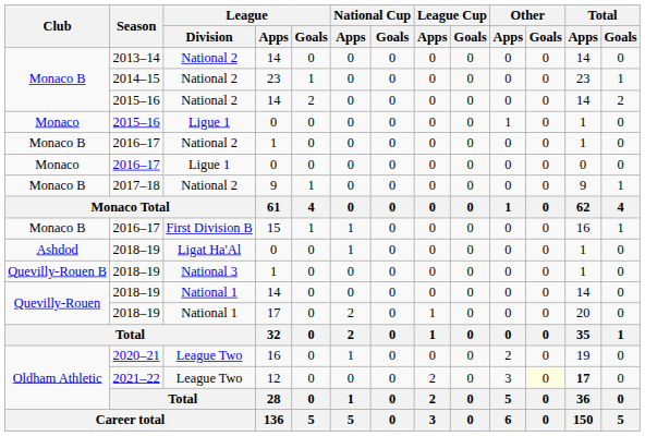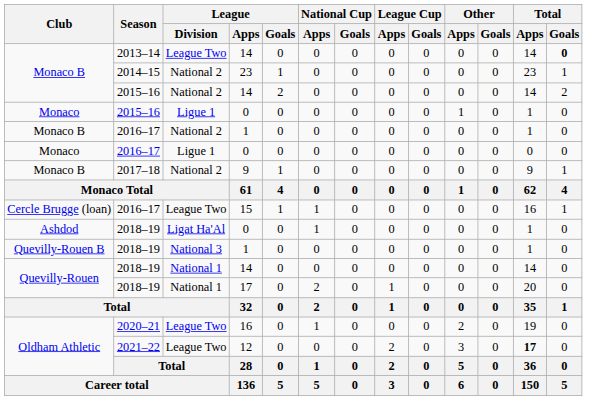2013–14 / 14 | League / Division: National 2 -> League Two
2013–14 / 14 | Total / Goals: normal -> bold
15 | Club: Monaco B -> Cercle Brugge (loan)
15 | League / Division: First Division B -> League Two
12 | Other / Goals: lightyellow background -> no background
